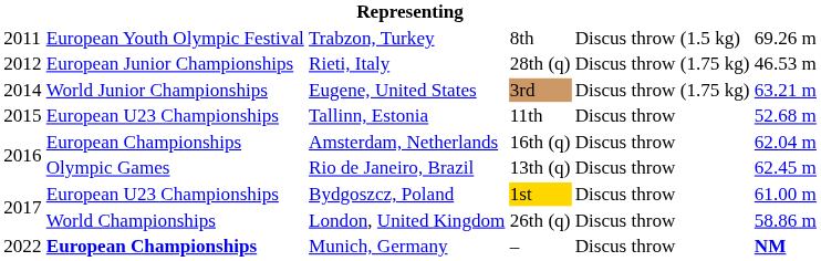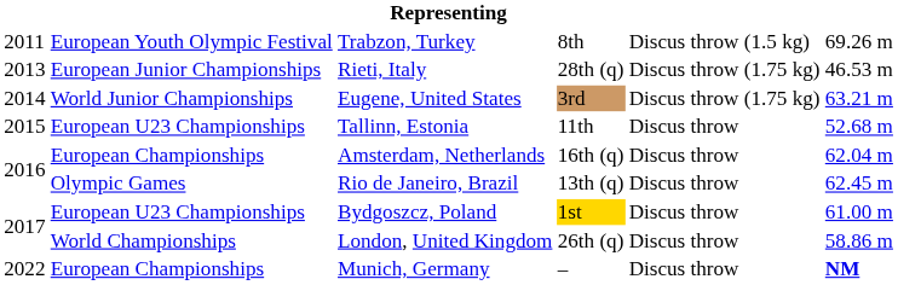Rieti, Italy | column 1: 2012 -> 2013
Munich, Germany | column 2: bold -> normal
